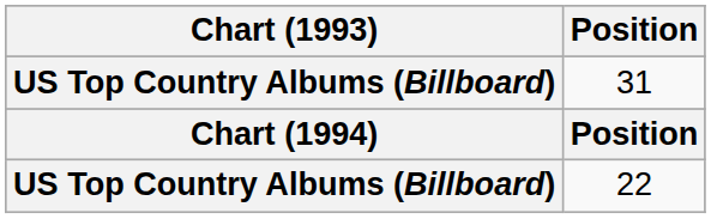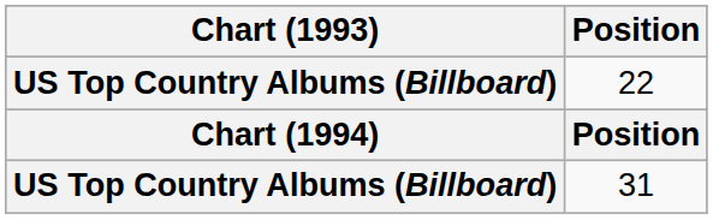rows swapped: 31 <-> 22
